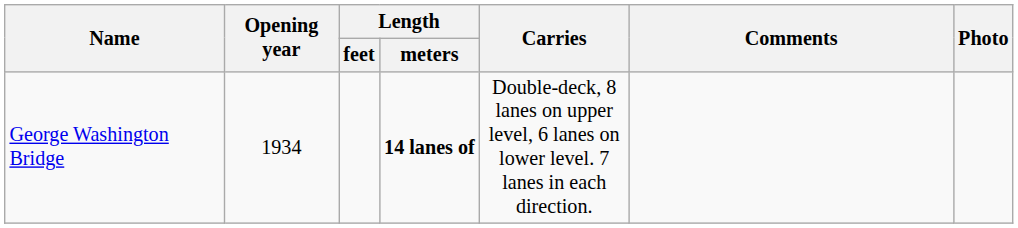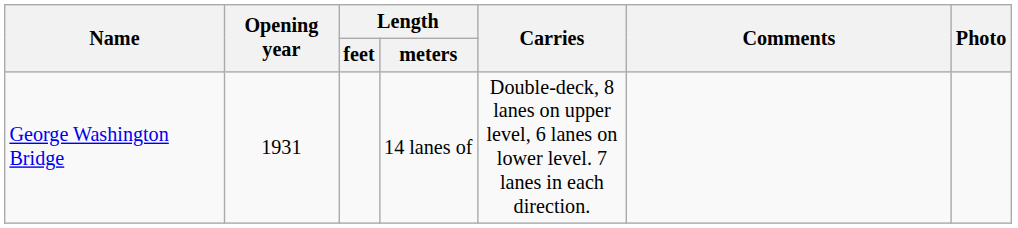George Washington Bridge | Opening year: 1934 -> 1931
George Washington Bridge | Length / meters: bold -> normal
